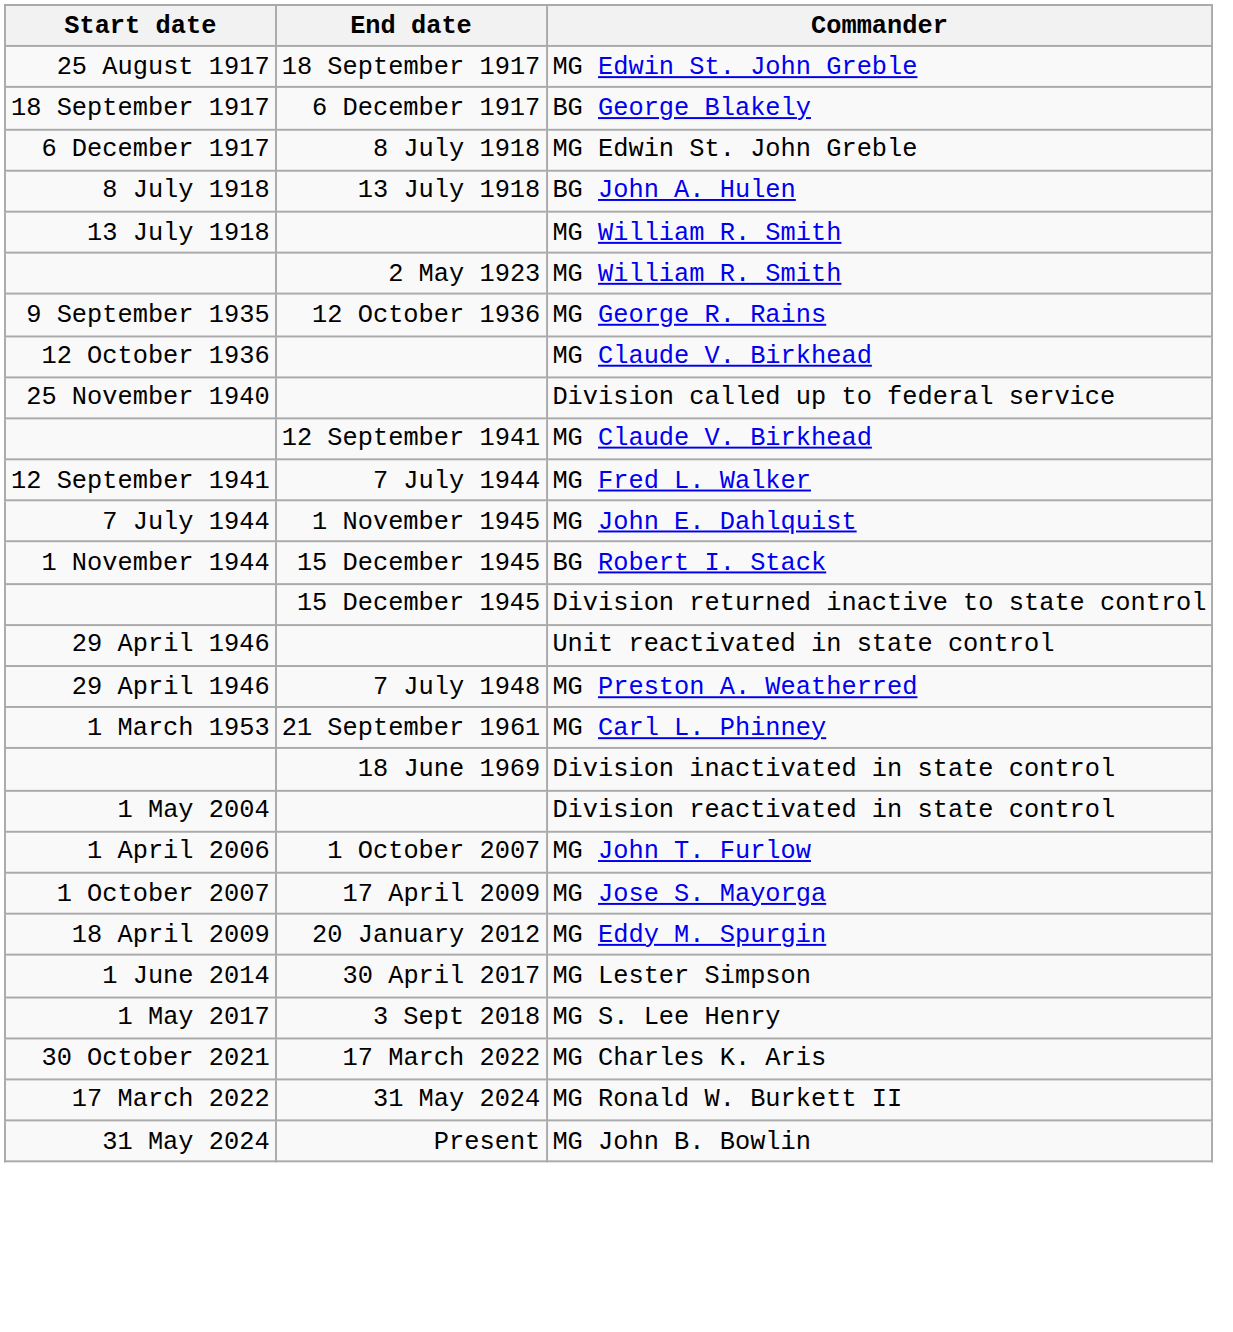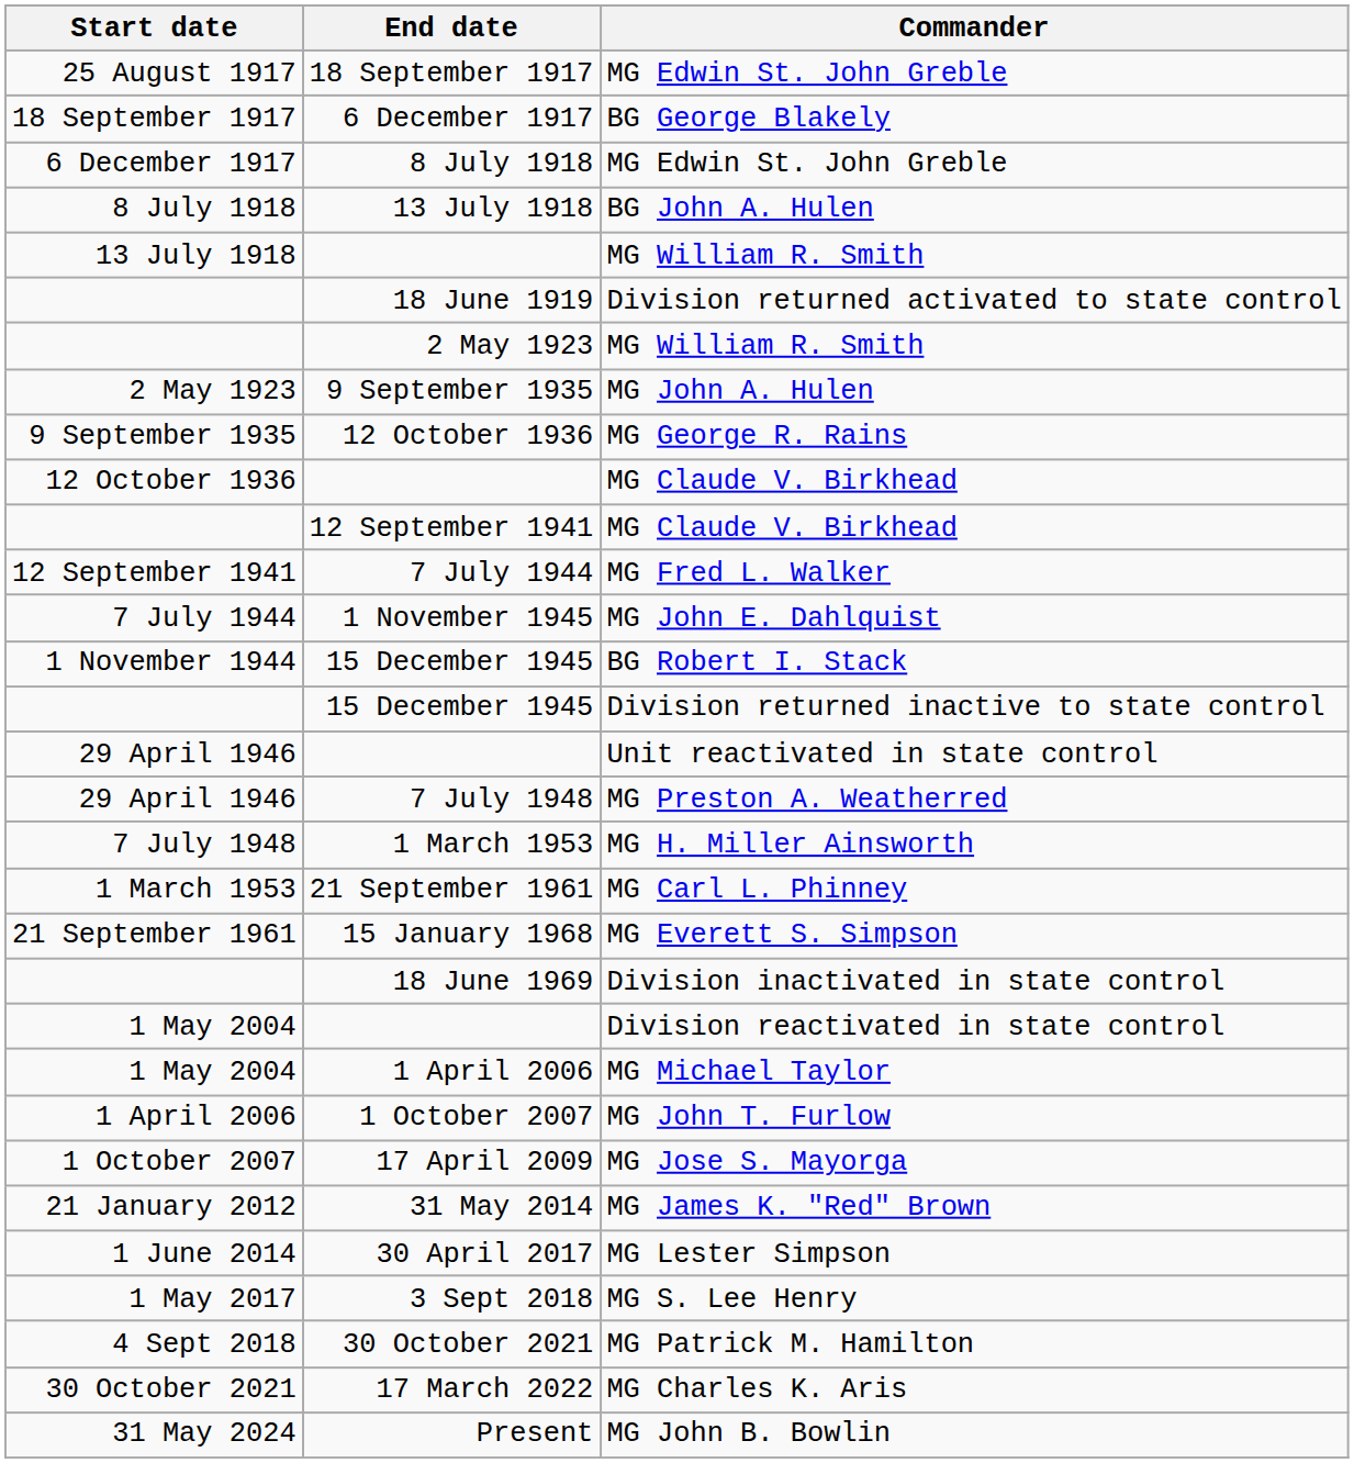+ row: 18 June 1919 | Division returned activated to state control
+ row: 2 May 1923 | 9 September 1935 | MG John A. Hulen
- row: 25 November 1940 | Division called up to federal service
+ row: 7 July 1948 | 1 March 1953 | MG H. Miller Ainsworth
+ row: 21 September 1961 | 15 January 1968 | MG Everett S. Simpson
+ row: 1 May 2004 | 1 April 2006 | MG Michael Taylor
- row: 18 April 2009 | 20 January 2012 | MG Eddy M. Spurgin
+ row: 21 January 2012 | 31 May 2014 | MG James K. "Red" Brown
+ row: 4 Sept 2018 | 30 October 2021 | MG Patrick M. Hamilton
- row: 17 March 2022 | 31 May 2024 | MG Ronald W. Burkett II
